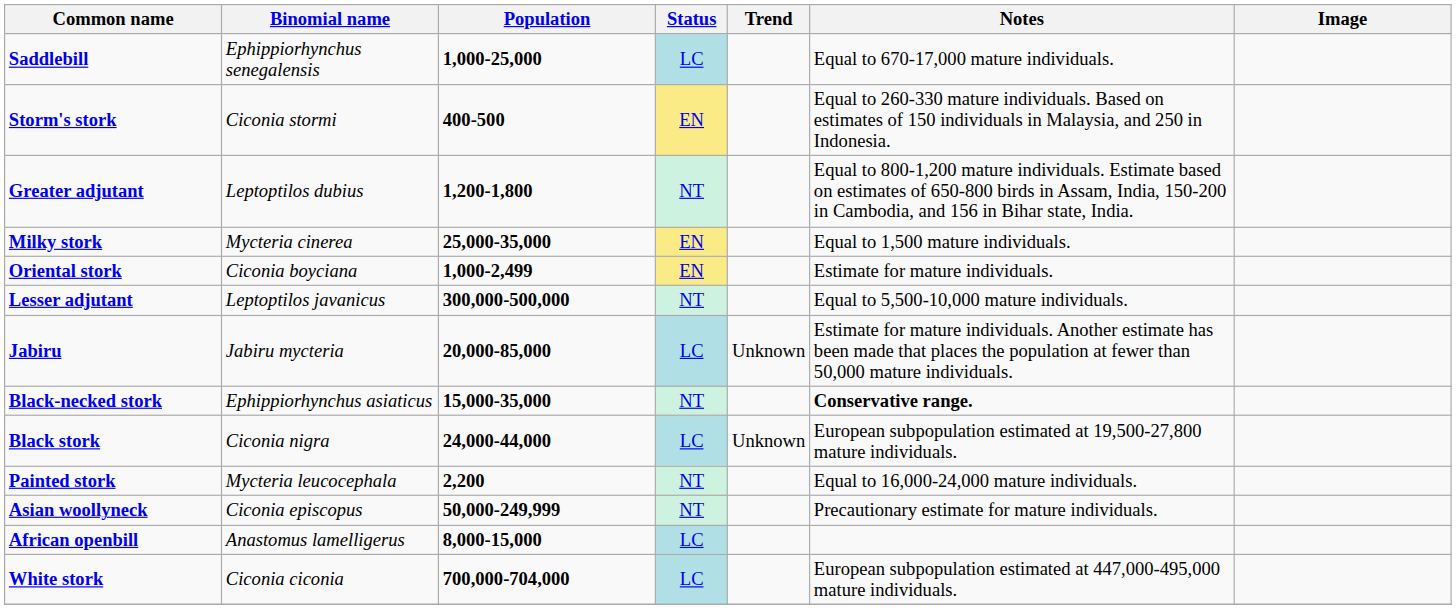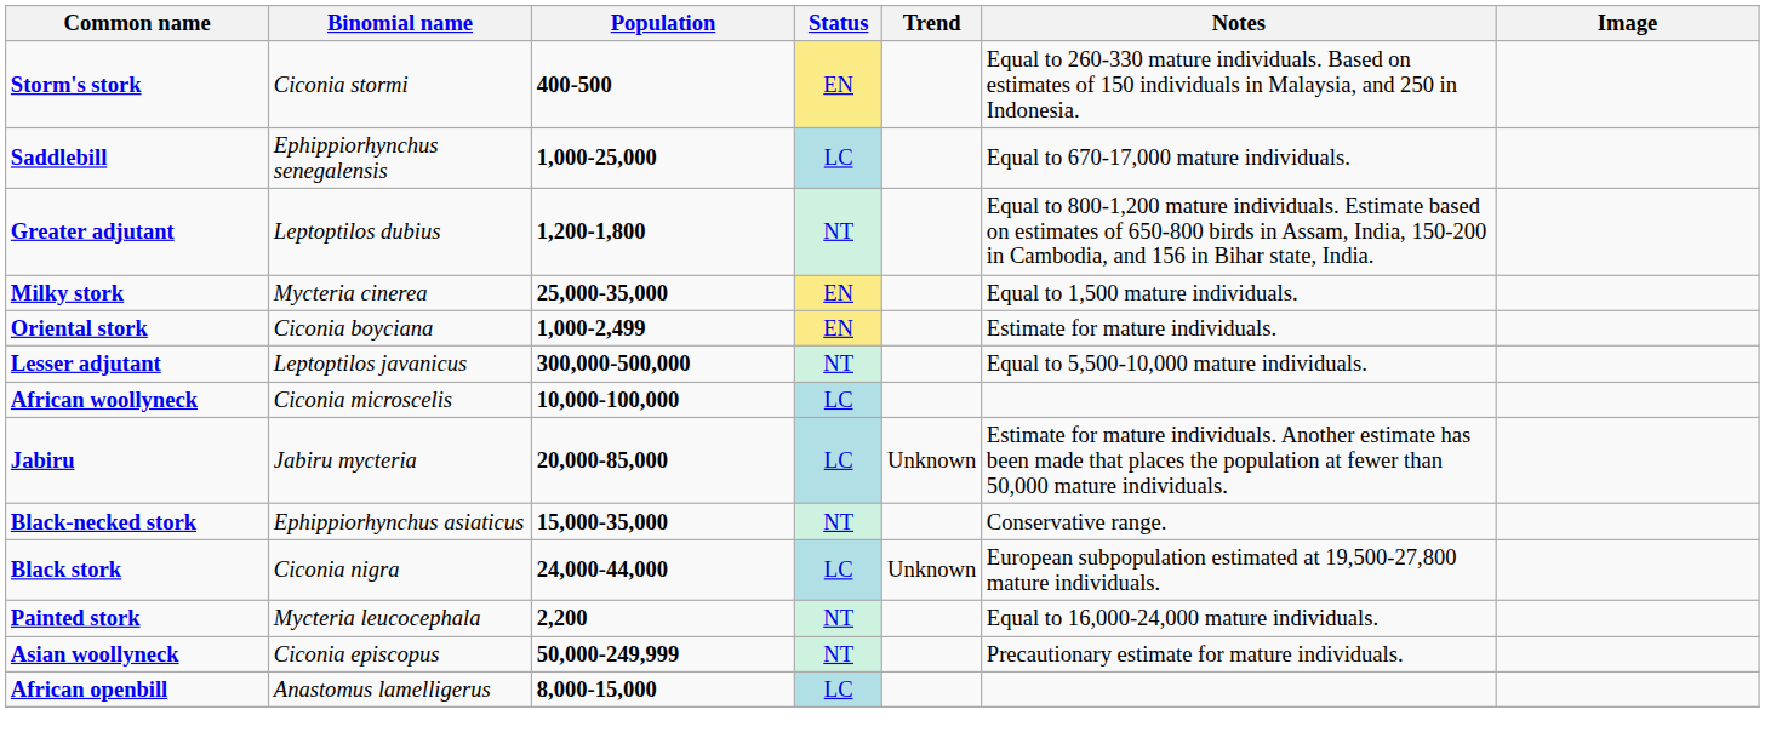rows swapped: Storm's stork <-> Saddlebill
+ row: African woollyneck | Ciconia microscelis | 10,000-100,000 | LC
Black-necked stork | Notes: bold -> normal
- row: White stork | Ciconia ciconia | 700,000-704,000 | LC | European subpopulation estimated at 447,000-495,000 mature individuals.
